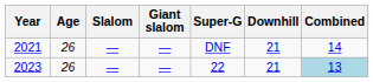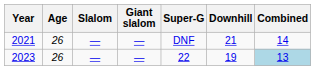2023 | Downhill: 21 -> 19
